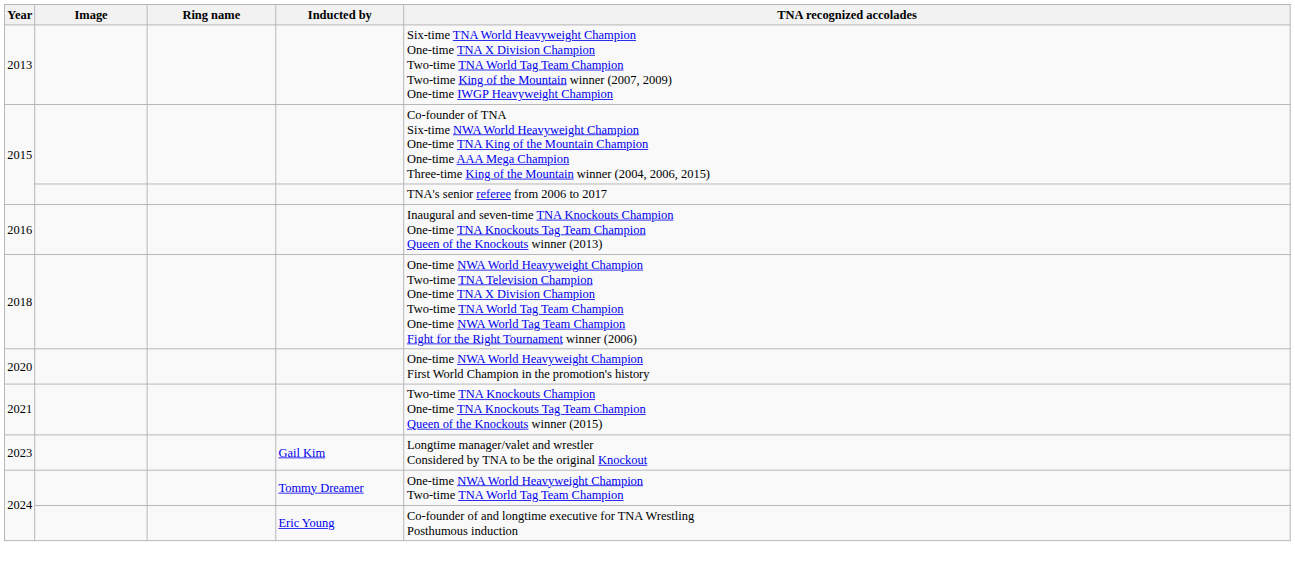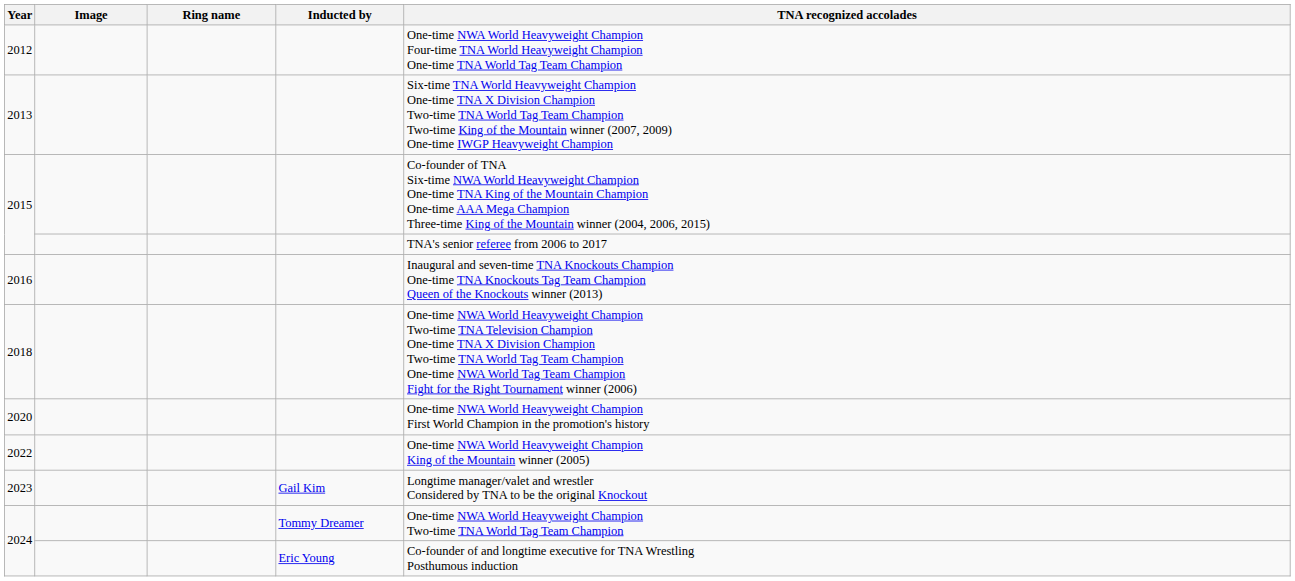+ row: 2012 | One-time NWA World Heavyweight Champion Four-time TNA World Heavyweight Champion One-time TNA World Tag Team Champion
- row: 2021 | Two-time TNA Knockouts Champion One-time TNA Knockouts Tag Team Champion Queen of the Knockouts winner (2015)
+ row: 2022 | One-time NWA World Heavyweight Champion King of the Mountain winner (2005)
